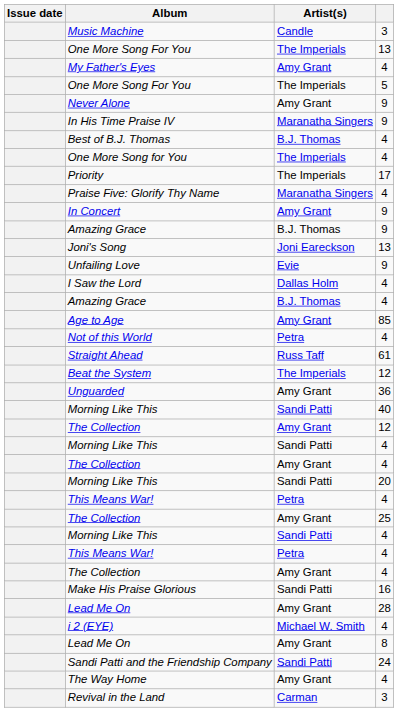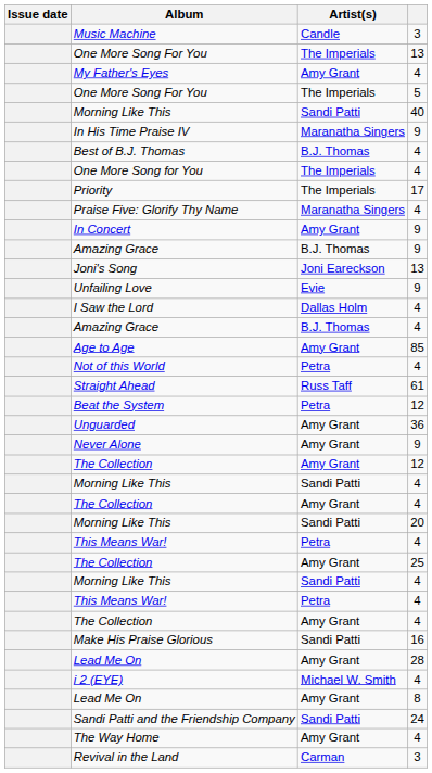rows swapped: Never Alone <-> Morning Like This / 40
Beat the System | Artist(s): The Imperials -> Petra
